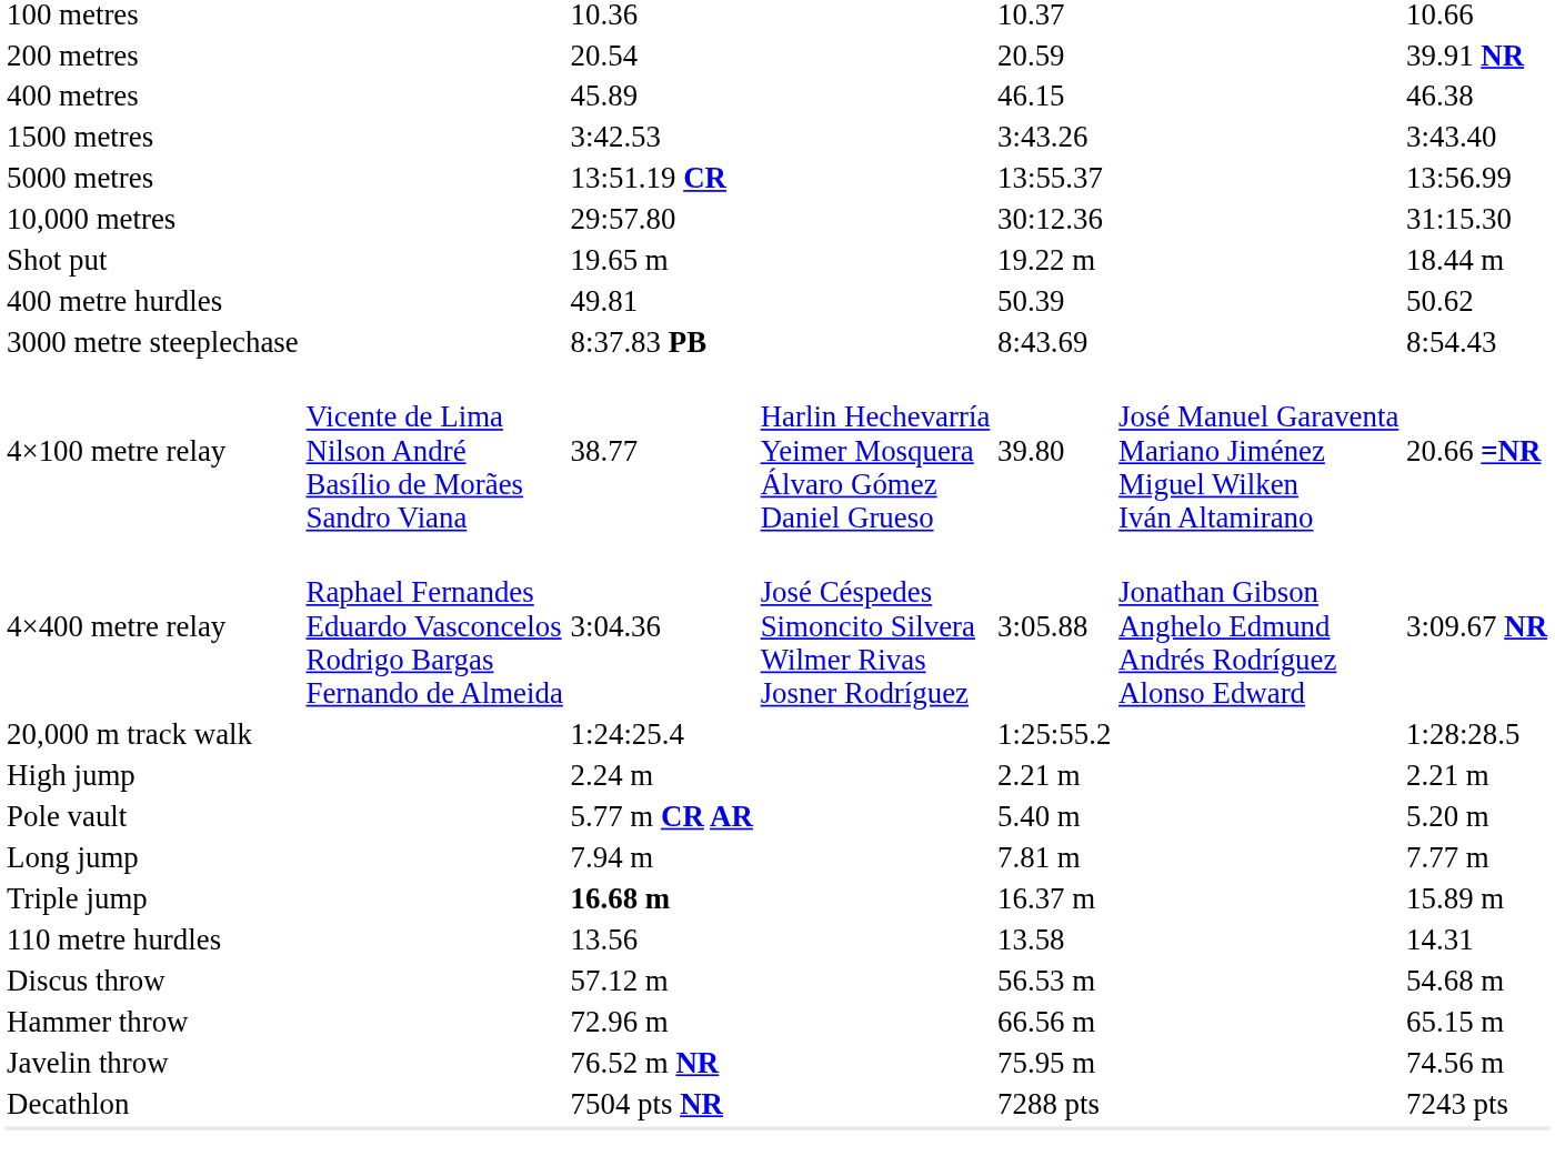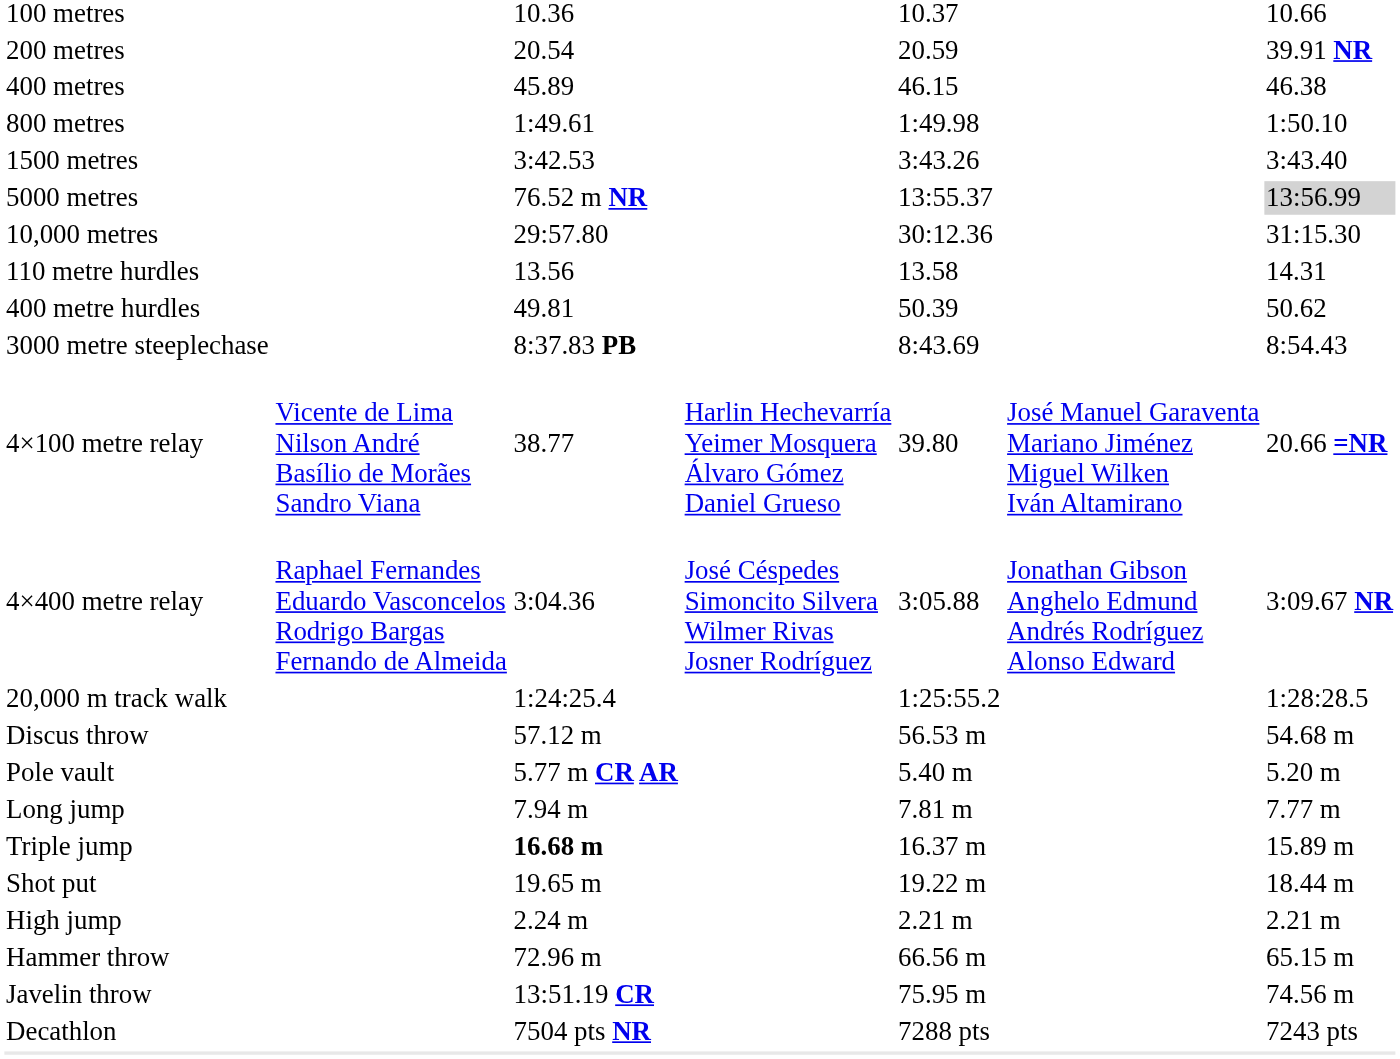+ row: 800 metres | 1:49.61 | 1:49.98 | 1:50.10
5000 metres | column 3: 13:51.19 CR -> 76.52 m NR
5000 metres | column 7: no background -> lightgrey background
rows swapped: 110 metre hurdles <-> Shot put
rows swapped: High jump <-> Discus throw
Javelin throw | column 3: 76.52 m NR -> 13:51.19 CR
